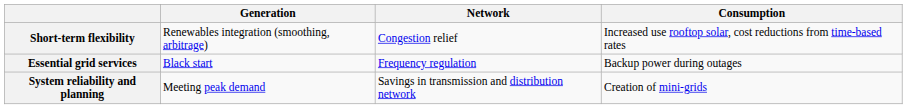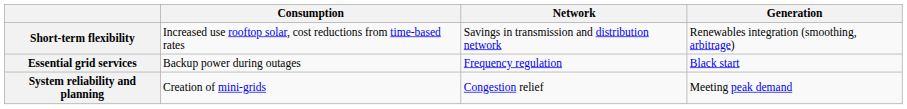columns swapped: Consumption <-> Generation
Short-term flexibility | Network: Congestion relief -> Savings in transmission and distribution network
System reliability and planning | Network: Savings in transmission and distribution network -> Congestion relief
